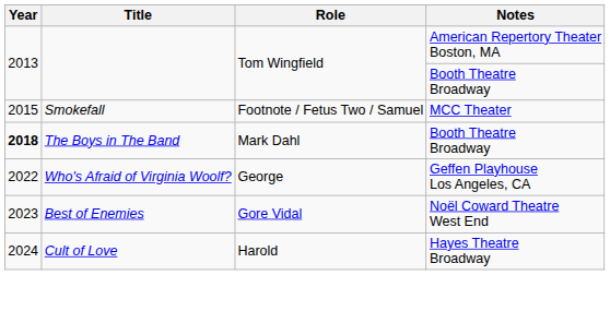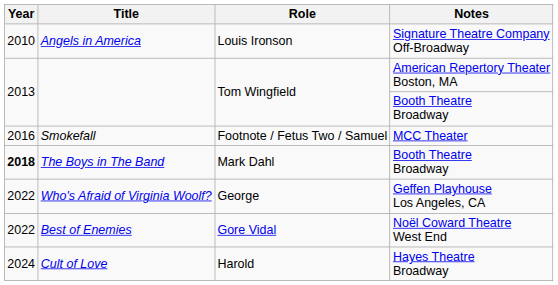+ row: 2010 | Angels in America | Louis Ironson | Signature Theatre Company Off-Broadway
Smokefall | Year: 2015 -> 2016
Best of Enemies | Year: 2023 -> 2022
